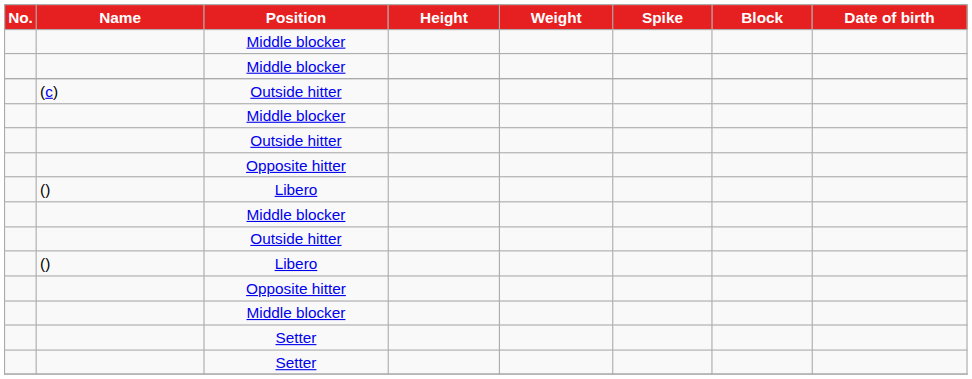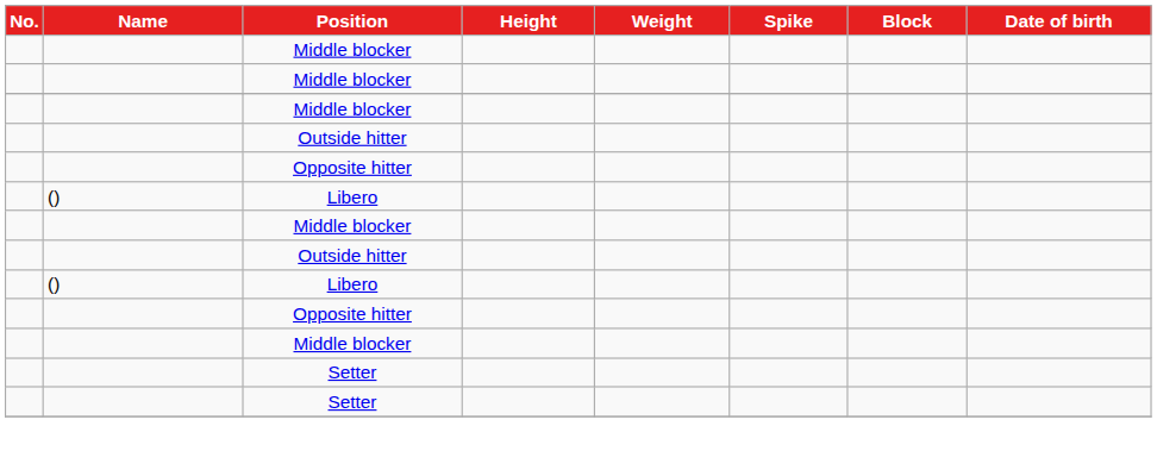- row: (c) | Outside hitter
